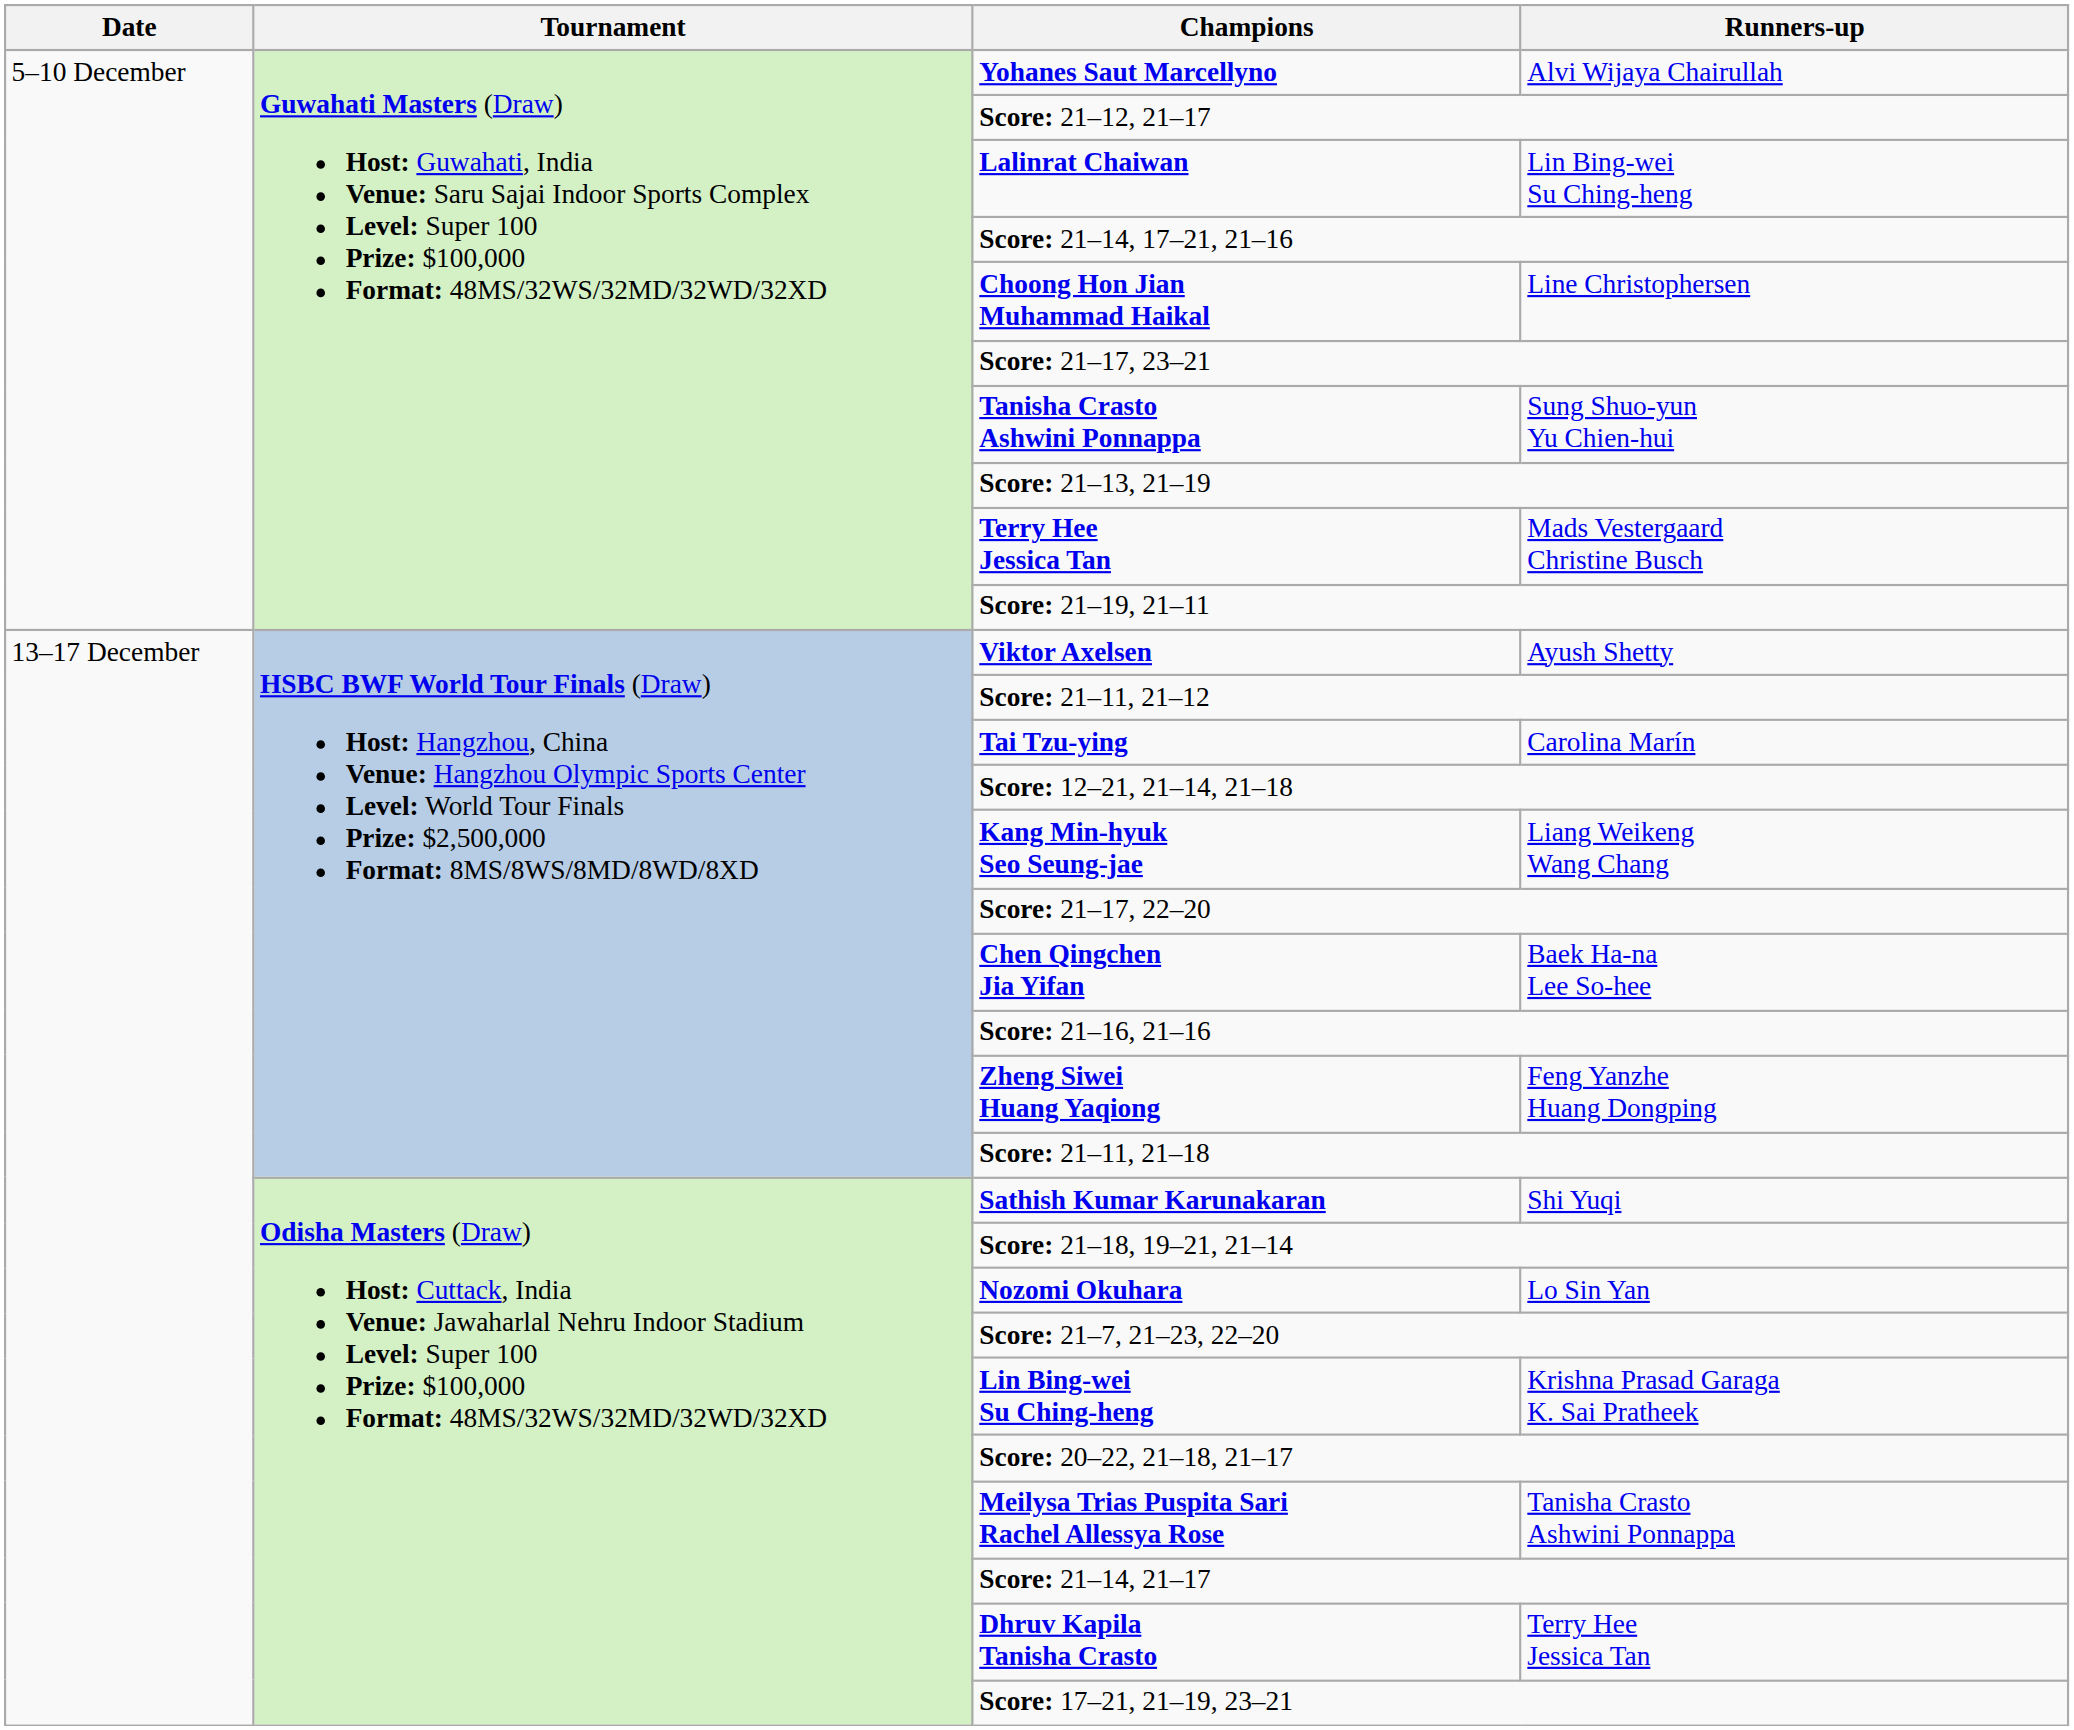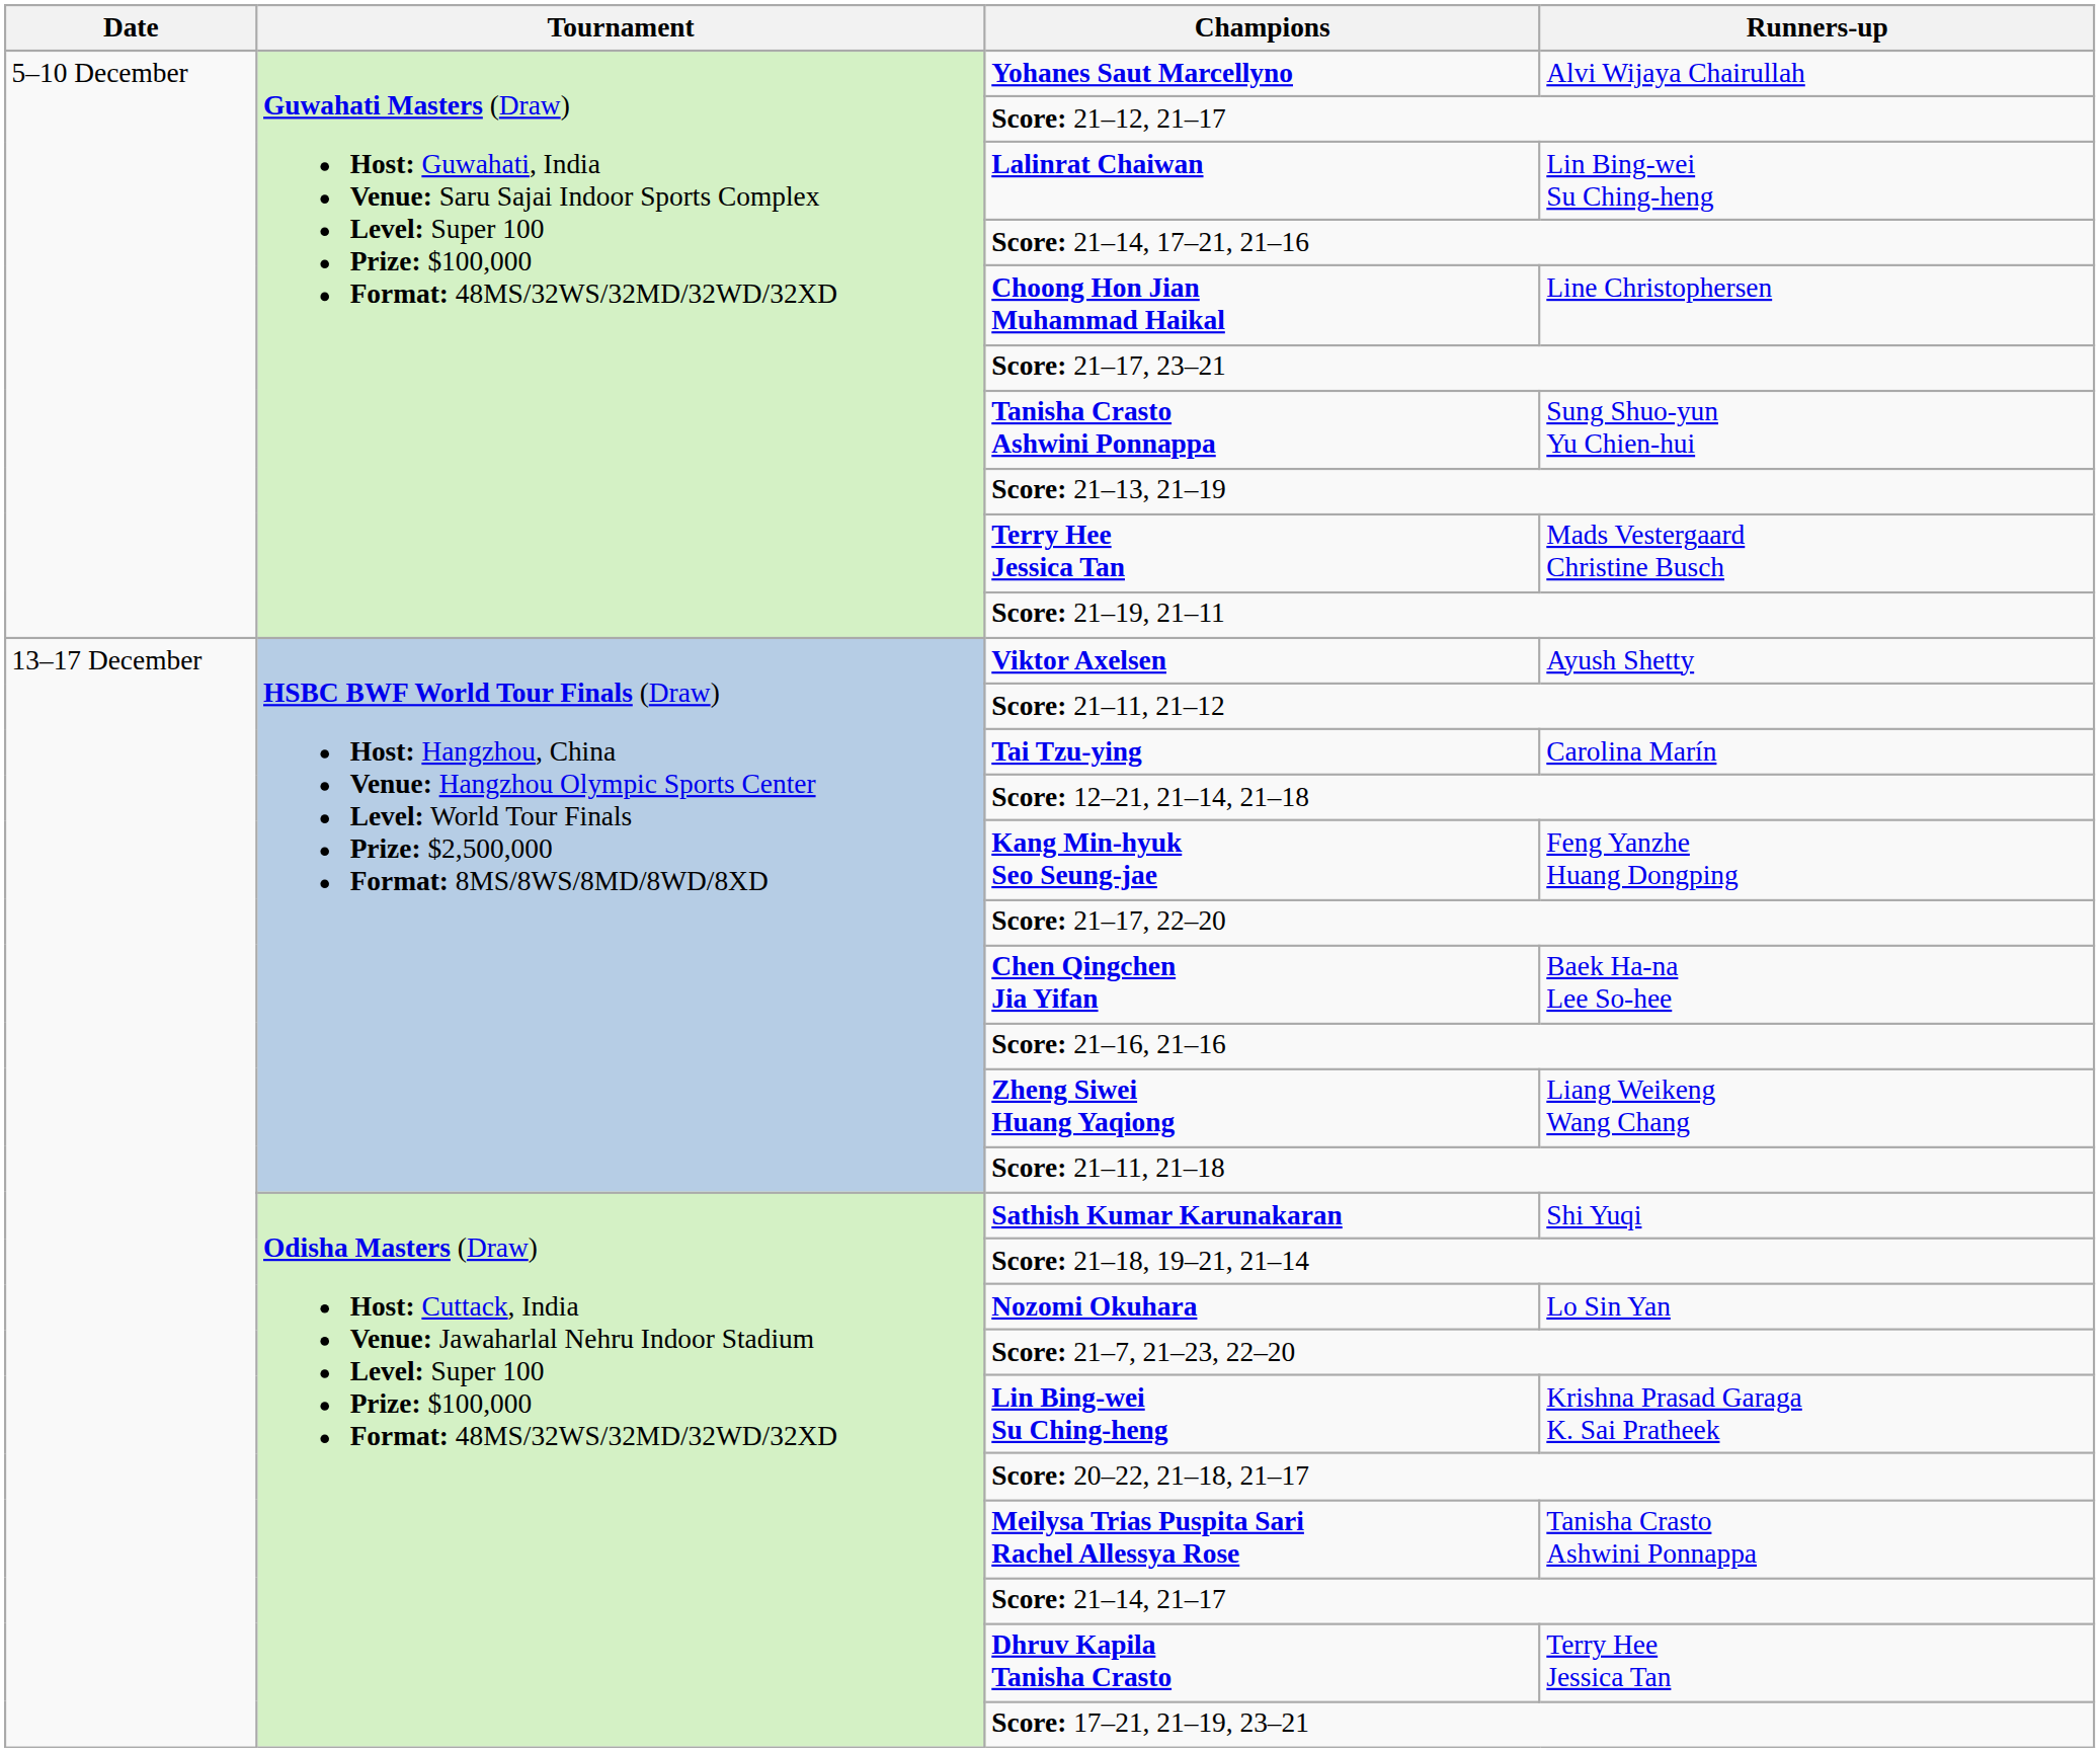Kang Min-hyuk Seo Seung-jae | Runners-up: Liang Weikeng Wang Chang -> Feng Yanzhe Huang Dongping
Zheng Siwei Huang Yaqiong | Runners-up: Feng Yanzhe Huang Dongping -> Liang Weikeng Wang Chang
